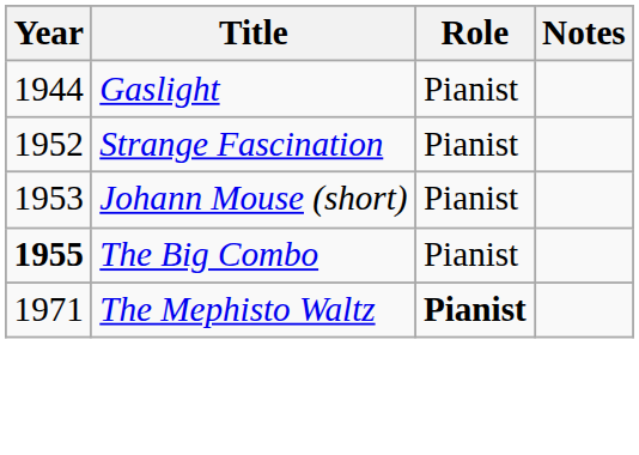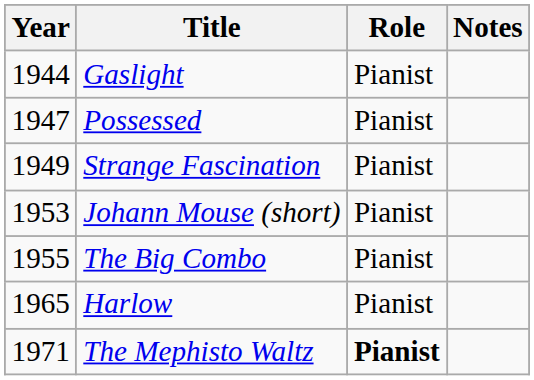+ row: 1947 | Possessed | Pianist
Strange Fascination | Year: 1952 -> 1949
The Big Combo | Year: bold -> normal
+ row: 1965 | Harlow | Pianist
